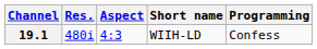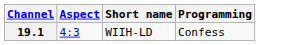- column: Res. | 480i
